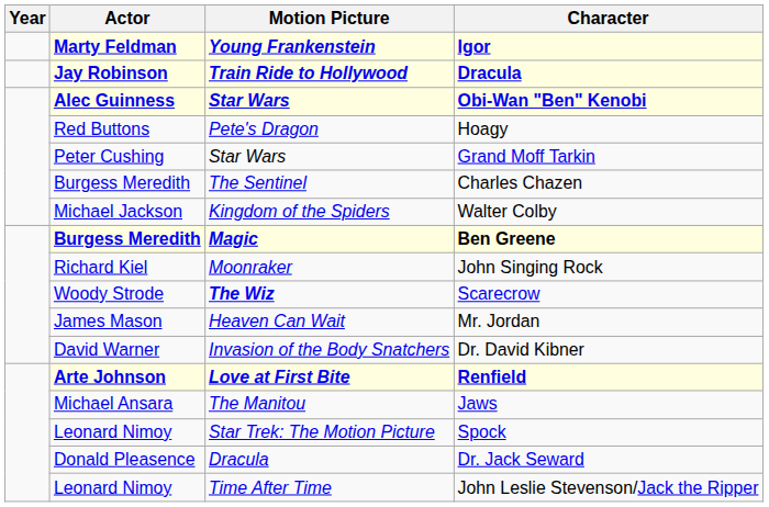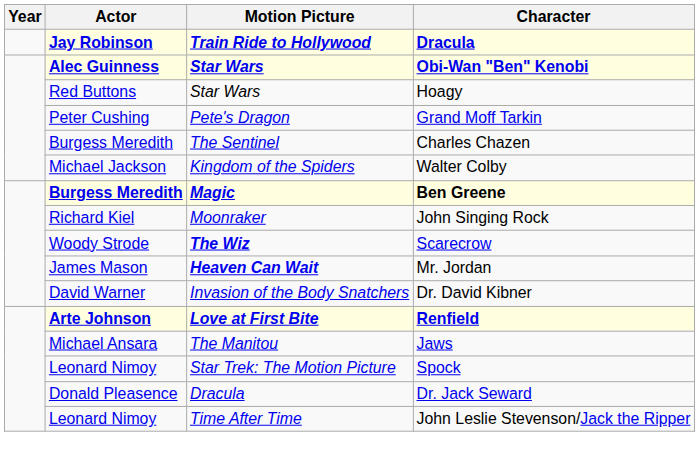- row: Marty Feldman | Young Frankenstein | Igor
Hoagy | Motion Picture: Pete's Dragon -> Star Wars
Grand Moff Tarkin | Motion Picture: Star Wars -> Pete's Dragon
Mr. Jordan | Motion Picture: normal -> bold
